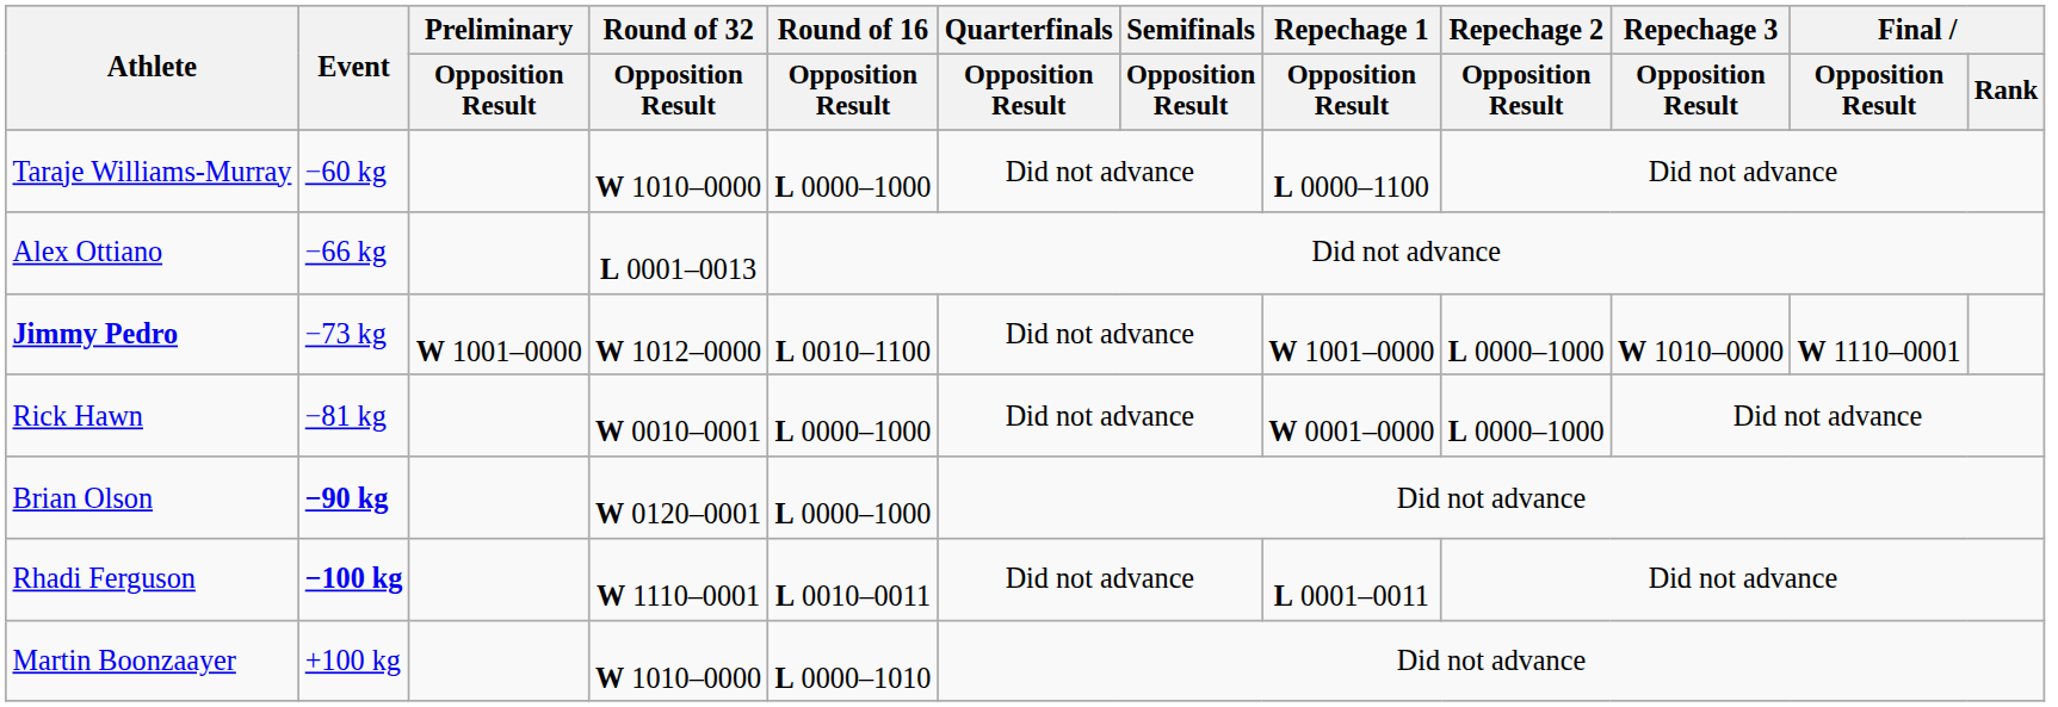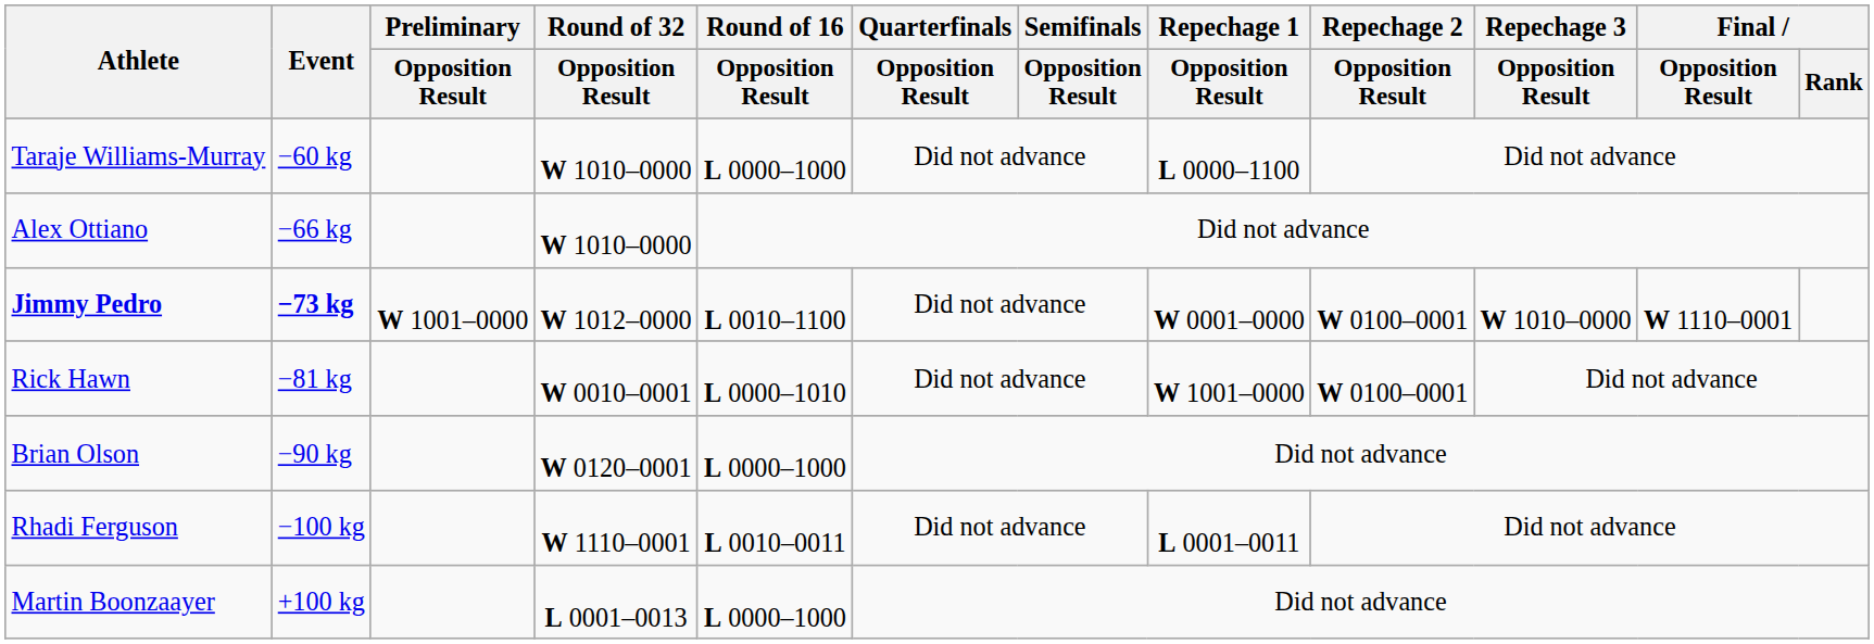Alex Ottiano | Round of 32 / Opposition Result: L 0001–0013 -> W 1010–0000
Jimmy Pedro | Event: normal -> bold
Jimmy Pedro | Repechage 1 / Opposition Result: W 1001–0000 -> W 0001–0000
Jimmy Pedro | Repechage 2 / Opposition Result: L 0000–1000 -> W 0100–0001
Rick Hawn | Round of 16 / Opposition Result: L 0000–1000 -> L 0000–1010
Rick Hawn | Repechage 1 / Opposition Result: W 0001–0000 -> W 1001–0000
Rick Hawn | Repechage 2 / Opposition Result: L 0000–1000 -> W 0100–0001
Brian Olson | Event: bold -> normal
Rhadi Ferguson | Event: bold -> normal
Martin Boonzaayer | Round of 32 / Opposition Result: W 1010–0000 -> L 0001–0013
Martin Boonzaayer | Round of 16 / Opposition Result: L 0000–1010 -> L 0000–1000
